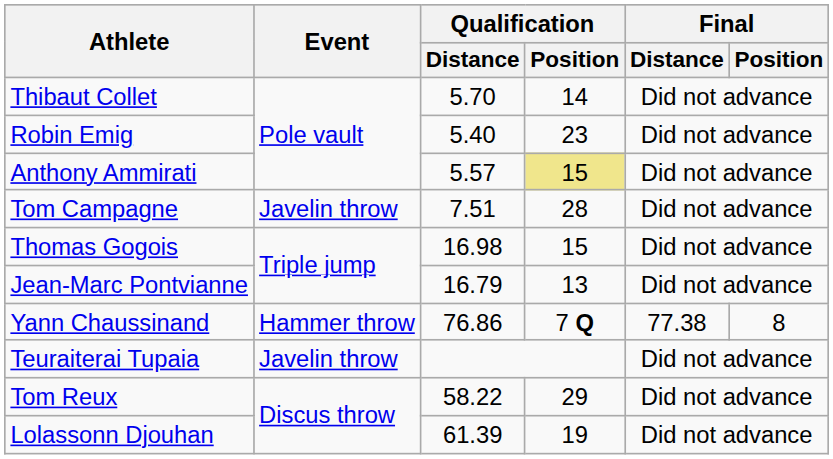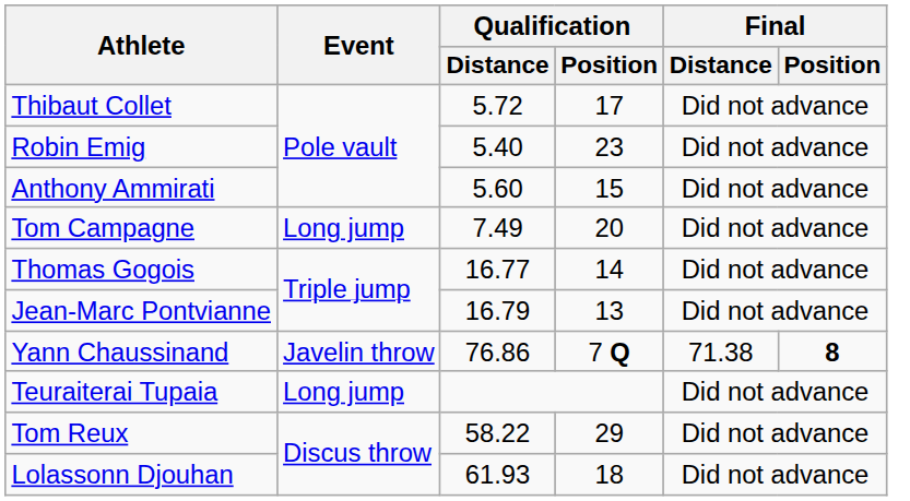Thibaut Collet | Qualification / Distance: 5.70 -> 5.72
Thibaut Collet | Qualification / Position: 14 -> 17
Anthony Ammirati | Qualification / Distance: 5.57 -> 5.60
Anthony Ammirati | Qualification / Position: khaki background -> no background
Tom Campagne | Event: Javelin throw -> Long jump
Tom Campagne | Qualification / Distance: 7.51 -> 7.49
Tom Campagne | Qualification / Position: 28 -> 20
Thomas Gogois | Qualification / Distance: 16.98 -> 16.77
Thomas Gogois | Qualification / Position: 15 -> 14
Yann Chaussinand | Event: Hammer throw -> Javelin throw
Yann Chaussinand | Final / Distance: 77.38 -> 71.38
Yann Chaussinand | Final / Position: normal -> bold
Teuraiterai Tupaia | Event: Javelin throw -> Long jump
Lolassonn Djouhan | Qualification / Distance: 61.39 -> 61.93
Lolassonn Djouhan | Qualification / Position: 19 -> 18
